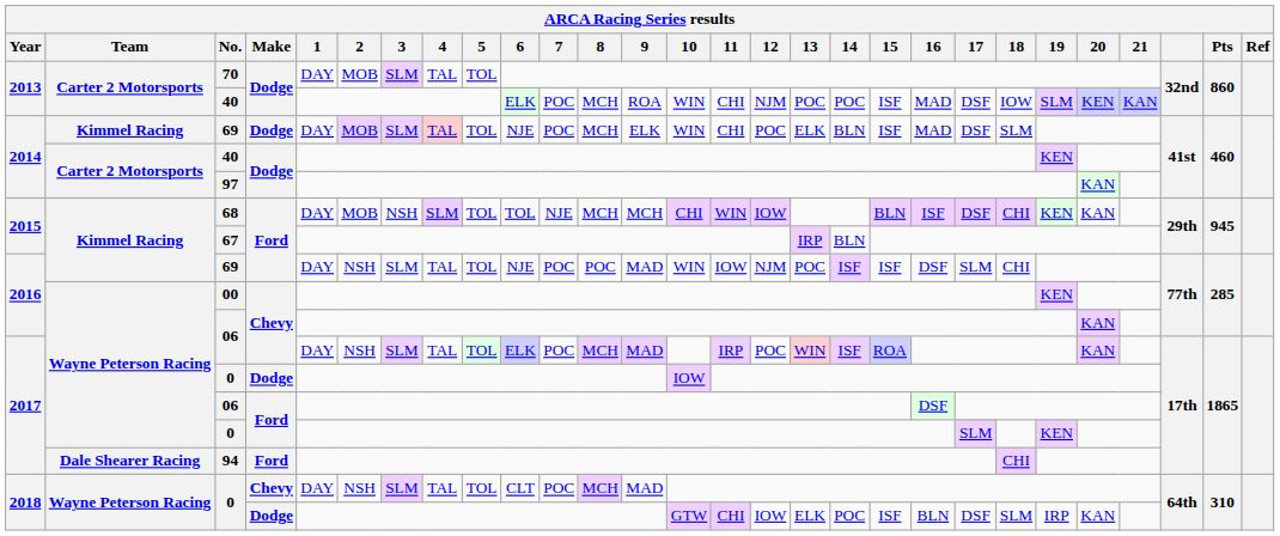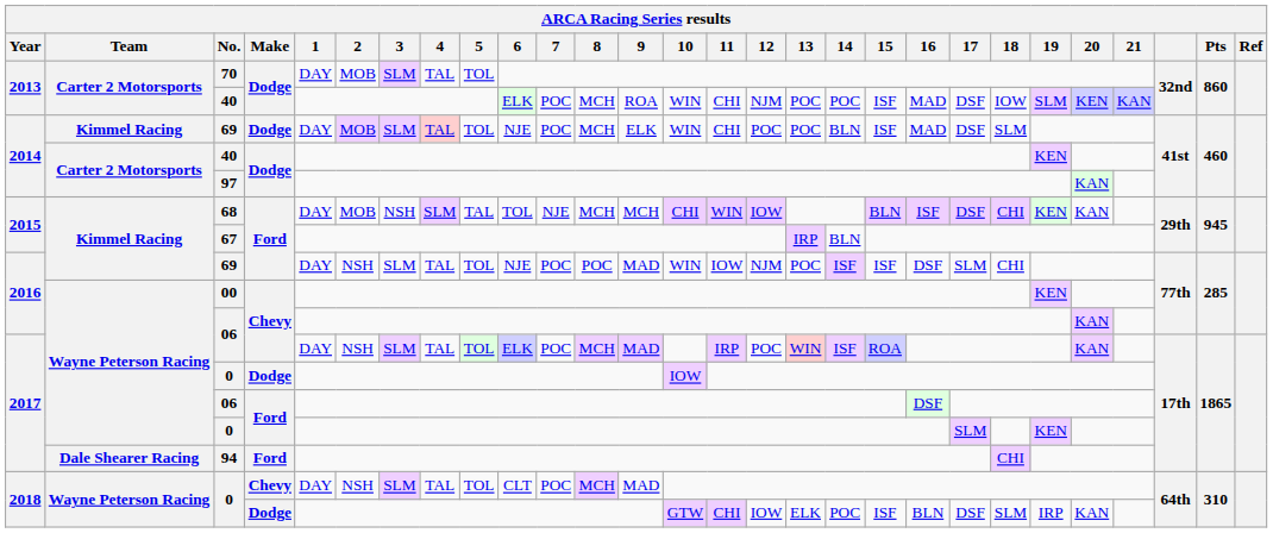2014 / 69 | 13: ELK -> POC
68 | 5: TOL -> TAL
